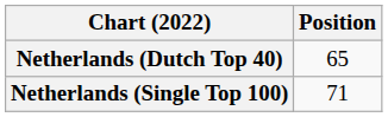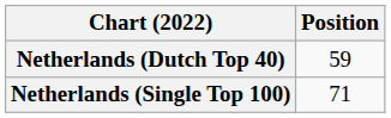Netherlands (Dutch Top 40) | Position: 65 -> 59
